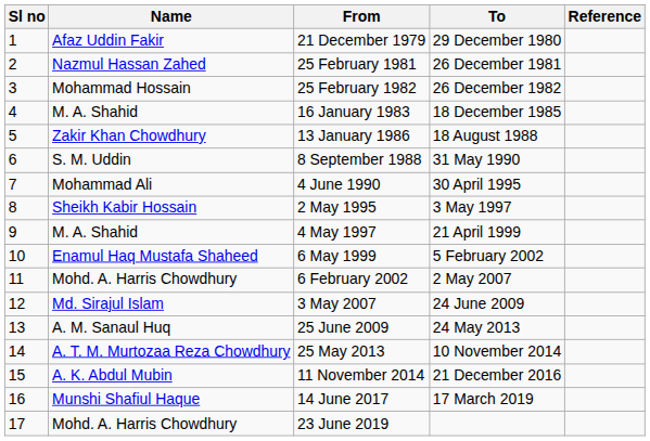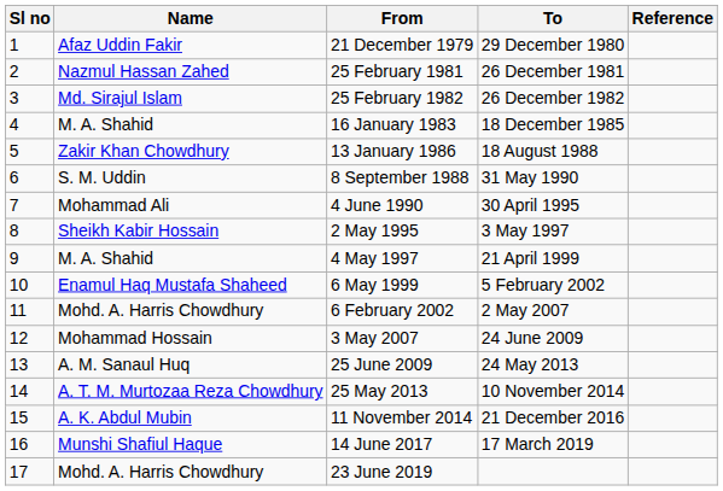25 February 1982 | Name: Mohammad Hossain -> Md. Sirajul Islam
3 May 2007 | Name: Md. Sirajul Islam -> Mohammad Hossain
